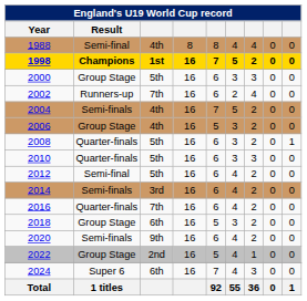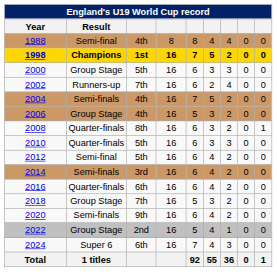2008 | column 3: 5th -> 8th
2016 | column 3: 7th -> 6th
2018 | column 3: 6th -> 7th
